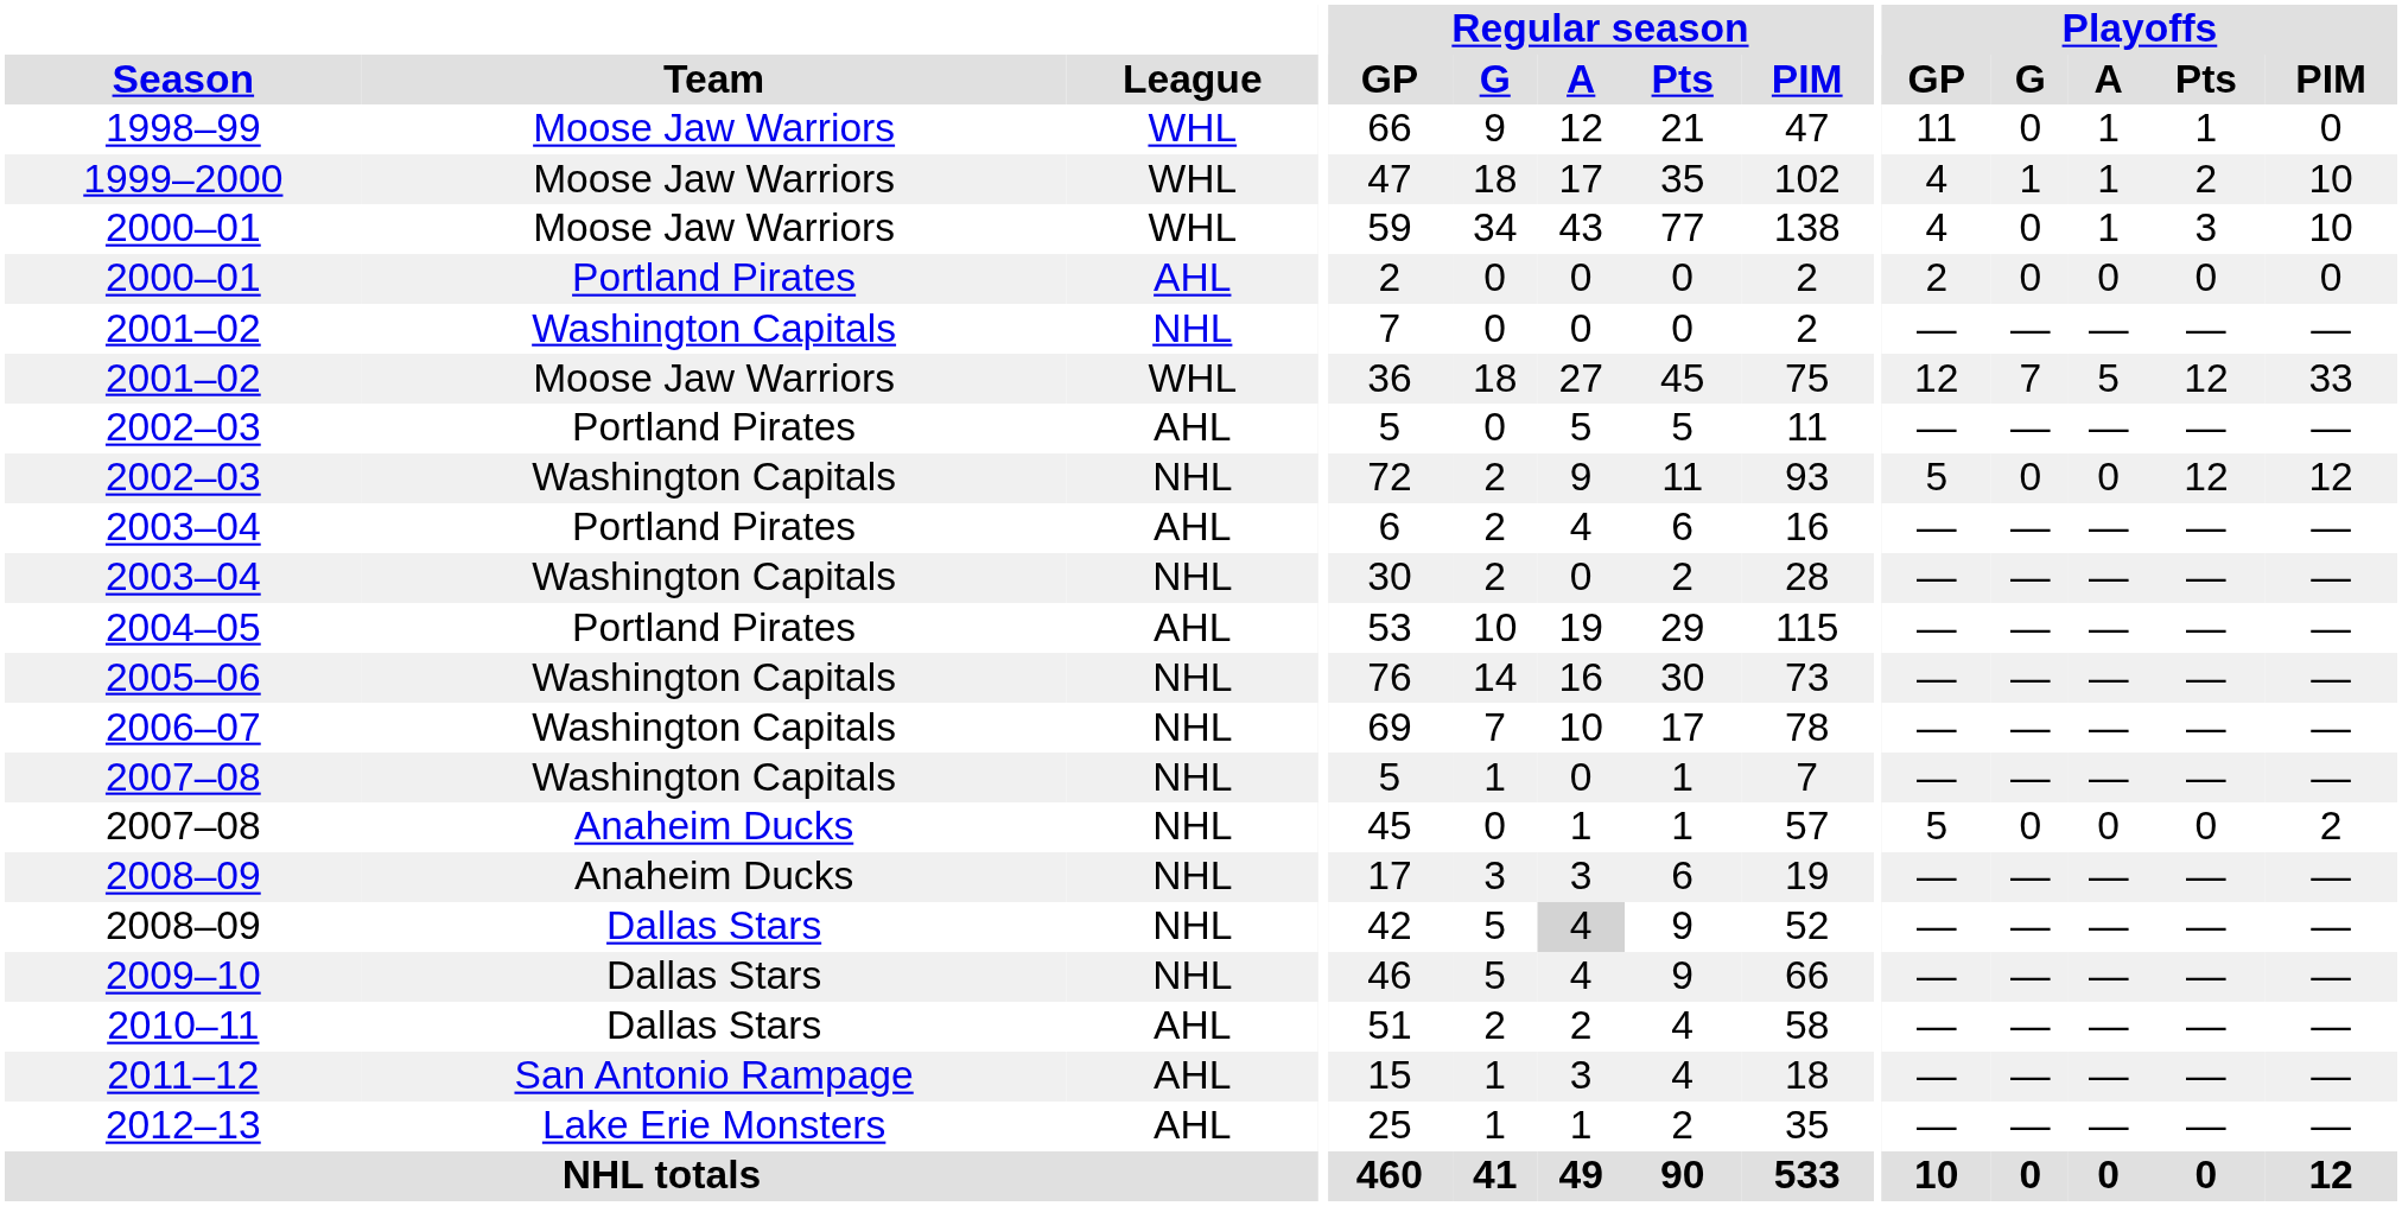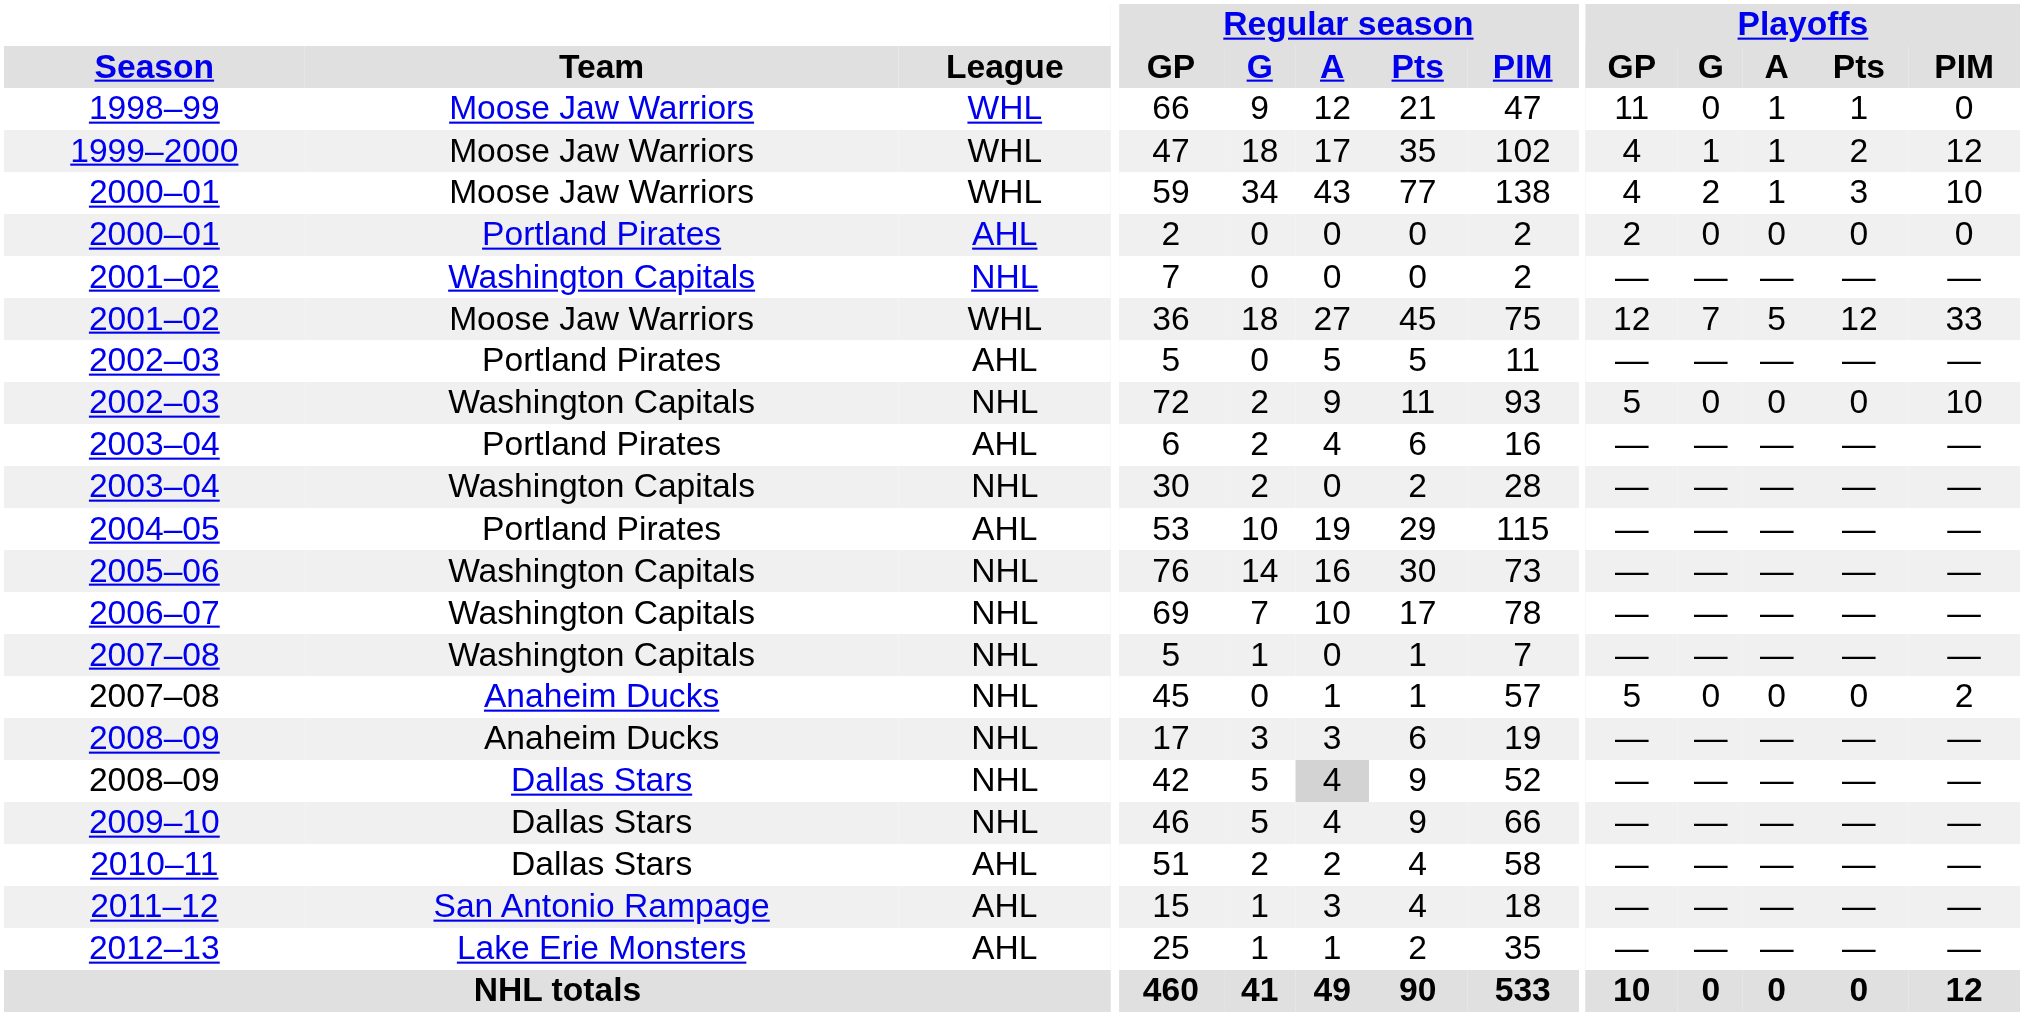1999–2000 | Playoffs / PIM: 10 -> 12
2000–01 / Moose Jaw Warriors | Playoffs / G: 0 -> 2
2002–03 / Washington Capitals | Playoffs / Pts: 12 -> 0
2002–03 / Washington Capitals | Playoffs / PIM: 12 -> 10
